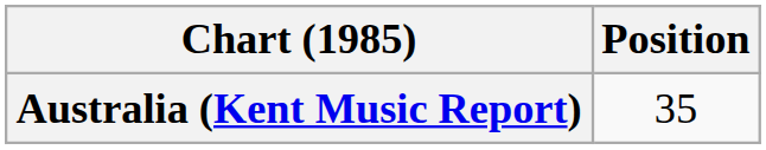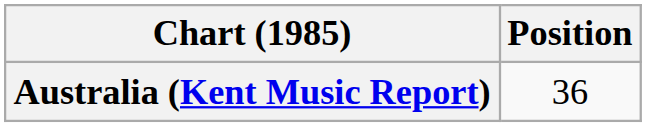Australia (Kent Music Report) | Position: 35 -> 36
